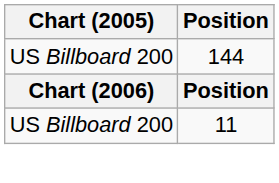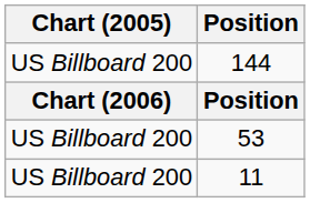+ row: US Billboard 200 | 53
